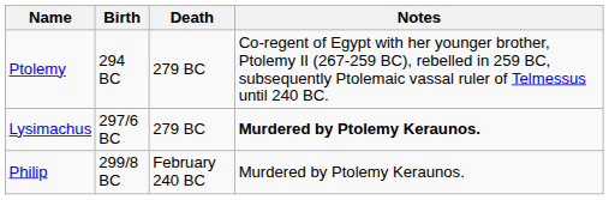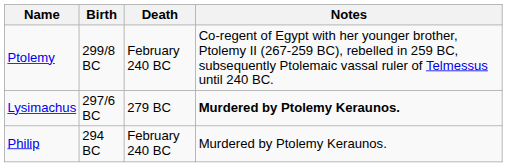Ptolemy | Birth: 294 BC -> 299/8 BC
Ptolemy | Death: 279 BC -> February 240 BC
Philip | Birth: 299/8 BC -> 294 BC
